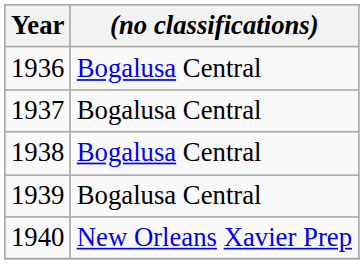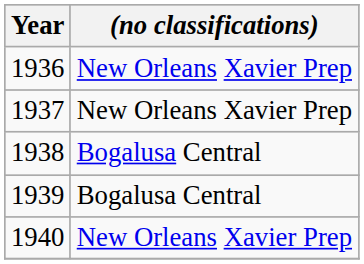1936 | (no classifications): Bogalusa Central -> New Orleans Xavier Prep
1937 | (no classifications): Bogalusa Central -> New Orleans Xavier Prep
